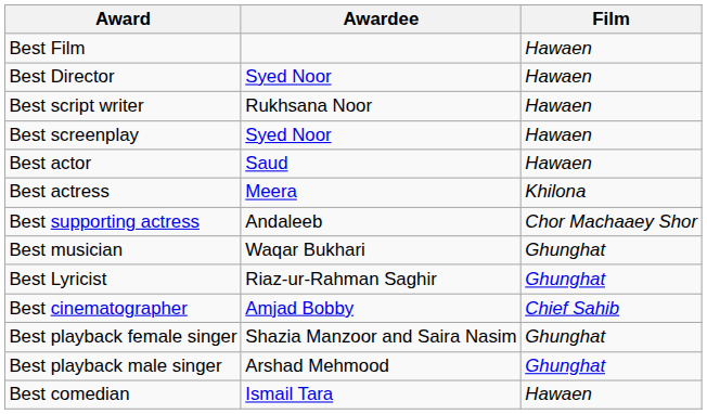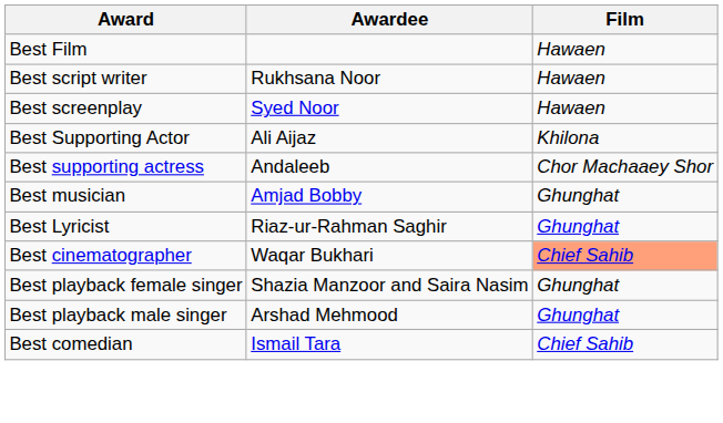- row: Best Director | Syed Noor | Hawaen
- row: Best actor | Saud | Hawaen
- row: Best actress | Meera | Khilona
+ row: Best Supporting Actor | Ali Aijaz | Khilona
Best musician | Awardee: Waqar Bukhari -> Amjad Bobby
Best cinematographer | Awardee: Amjad Bobby -> Waqar Bukhari
Best cinematographer | Film: no background -> lightsalmon background
Best comedian | Film: Hawaen -> Chief Sahib
